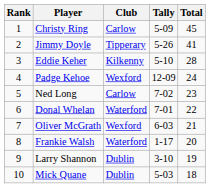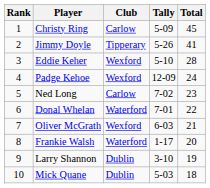Eddie Keher | Club: Kilkenny -> Wexford
